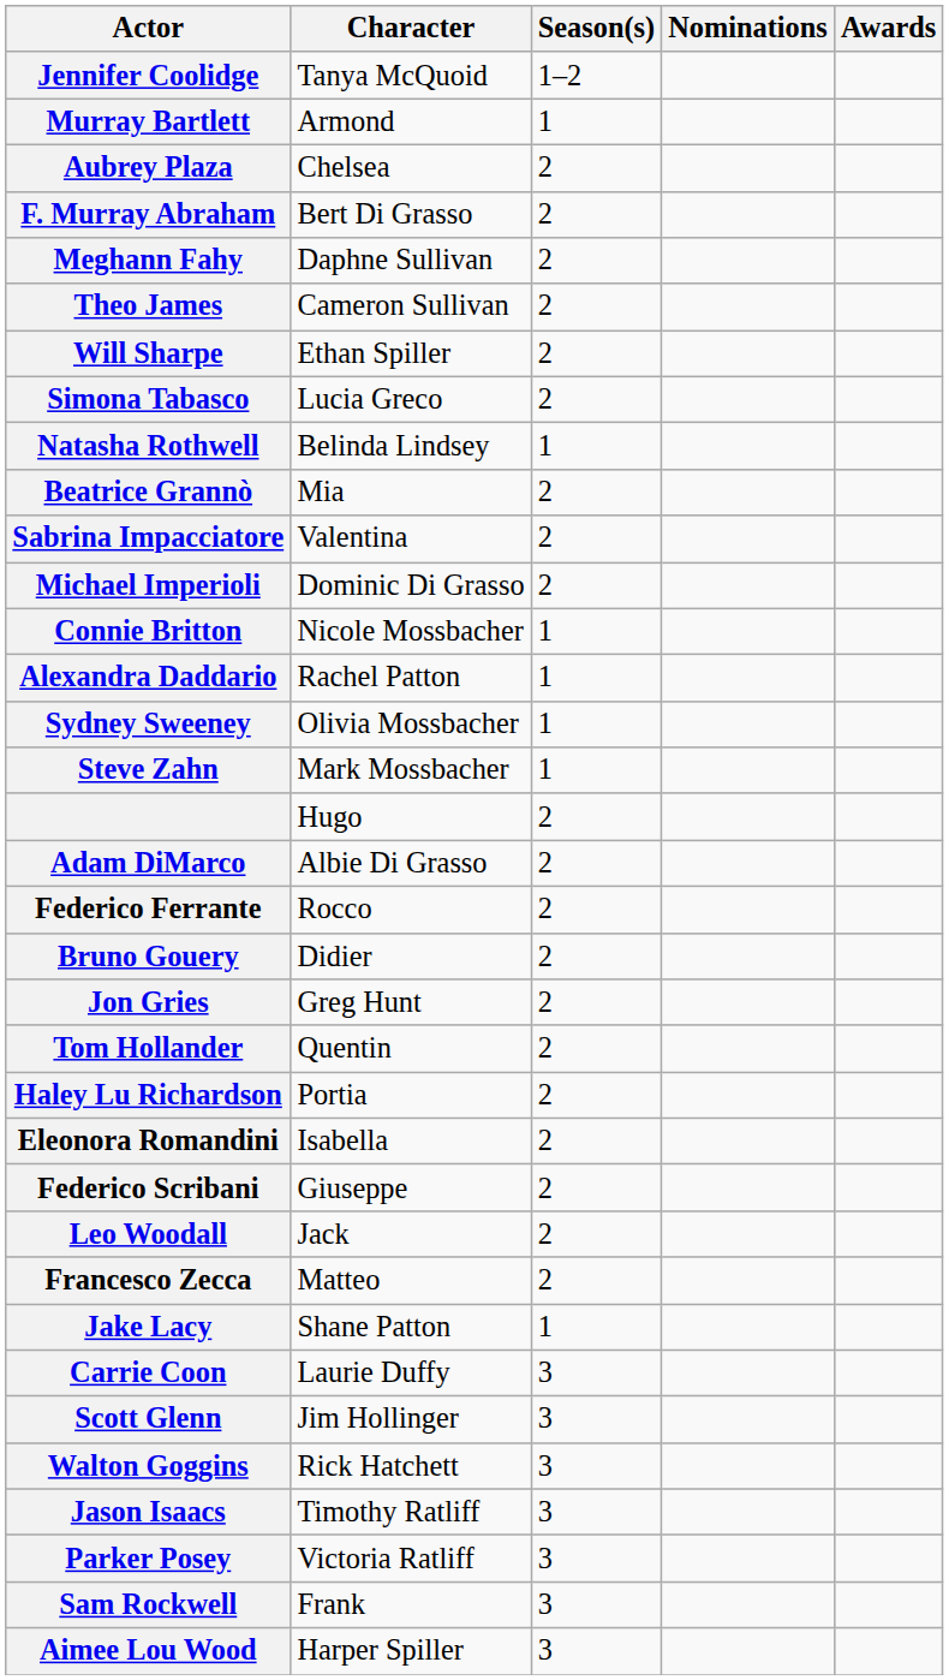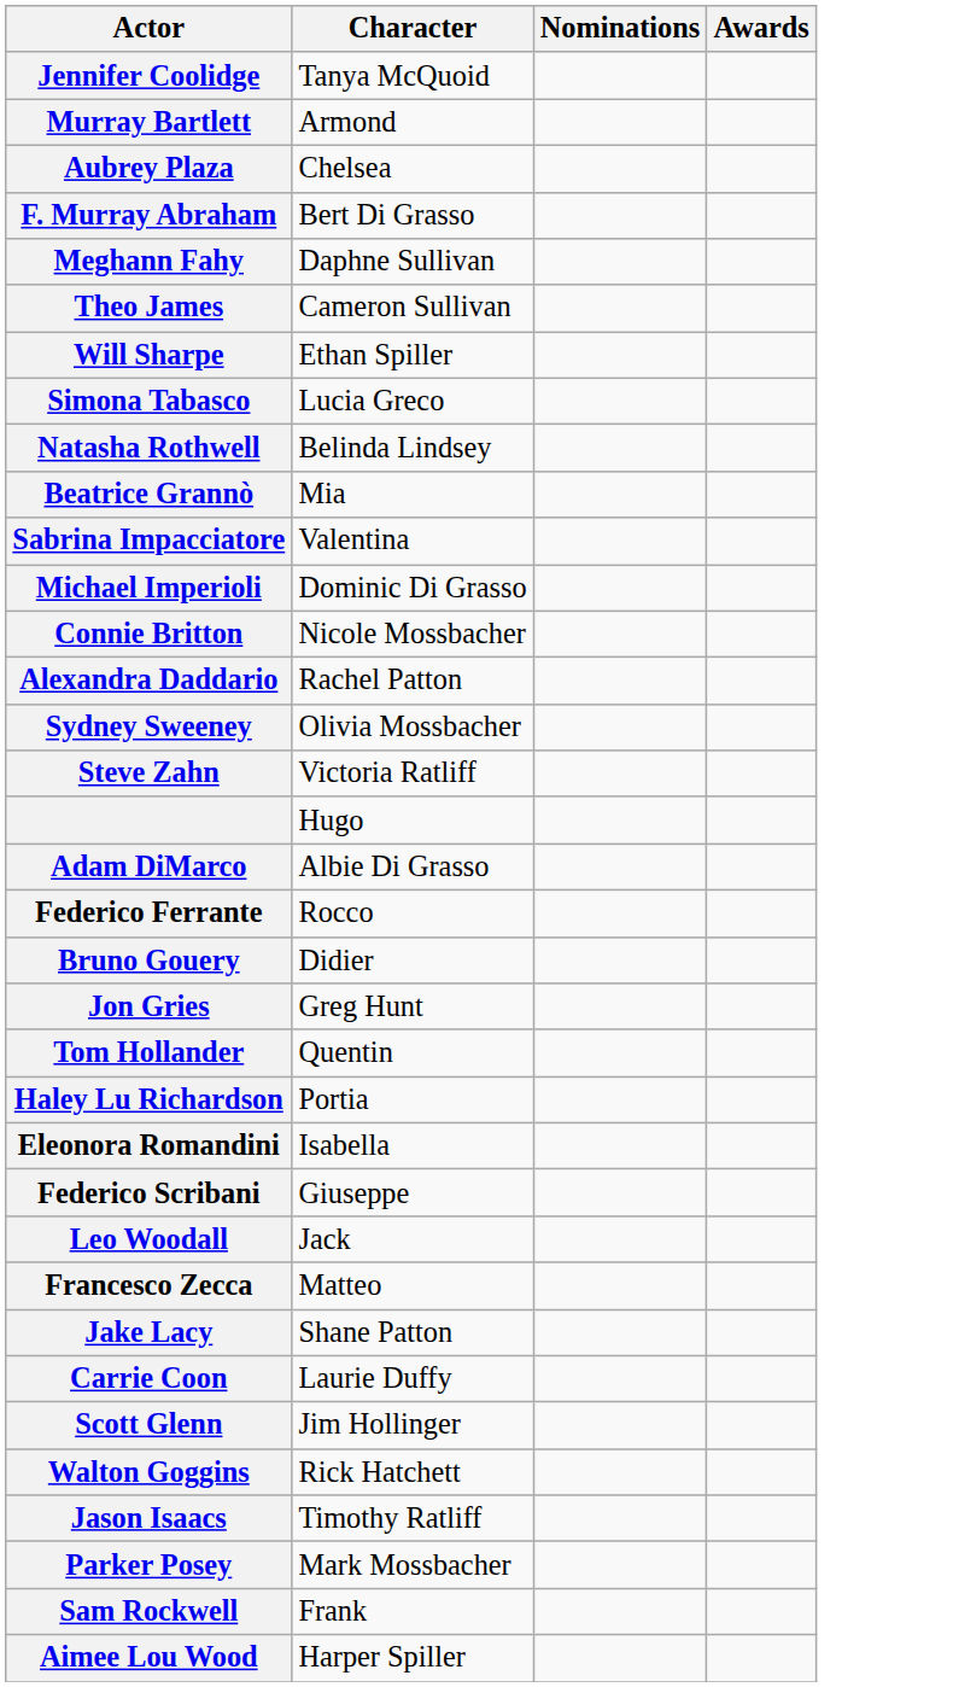- column: Season(s) | 1–2 | 1 | 2 | 2 | 2 | 2 | 2 | 2 | 1 | 2 | 2 | 2 | 1 | 1 | 1 | 1 | 2 | 2 | 2 | 2 | 2 | 2 | 2 | 2 | 2 | 2 | 2 | 1 | 3 | 3 | 3 | 3 | 3 | 3 | 3
Steve Zahn | Character: Mark Mossbacher -> Victoria Ratliff
Parker Posey | Character: Victoria Ratliff -> Mark Mossbacher
